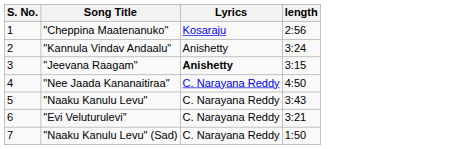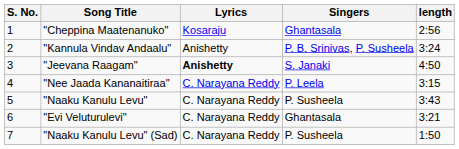+ column: Singers | Ghantasala | P. B. Srinivas, P. Susheela | S. Janaki | P. Leela | P. Susheela | Ghantasala | P. Susheela
"Jeevana Raagam" | length: 3:15 -> 4:50
"Nee Jaada Kananaitiraa" | length: 4:50 -> 3:15
